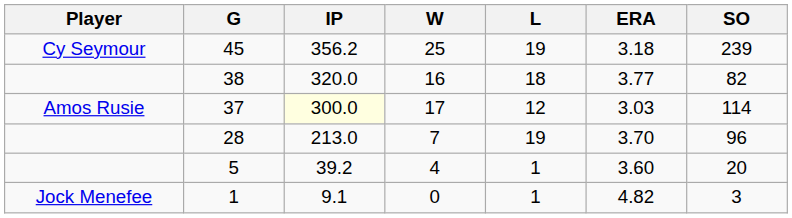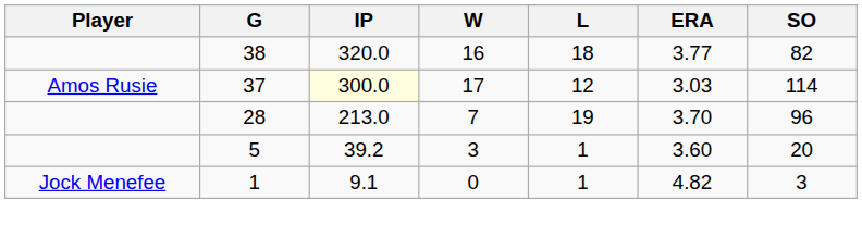- row: Cy Seymour | 45 | 356.2 | 25 | 19 | 3.18 | 239
5 | W: 4 -> 3
